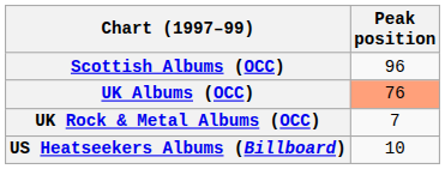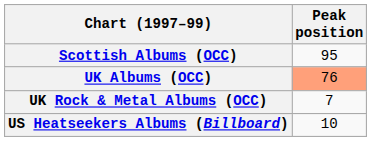Scottish Albums (OCC) | Peak position: 96 -> 95
